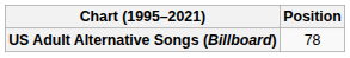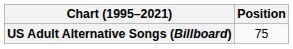US Adult Alternative Songs (Billboard) | Position: 78 -> 75
